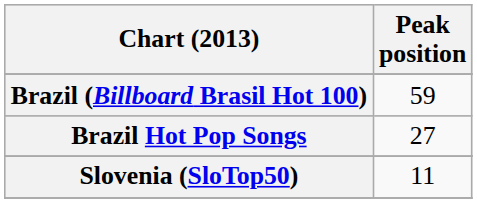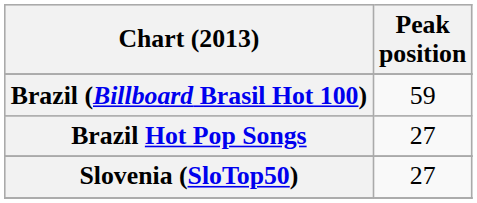Slovenia (SloTop50) | Peak position: 11 -> 27
